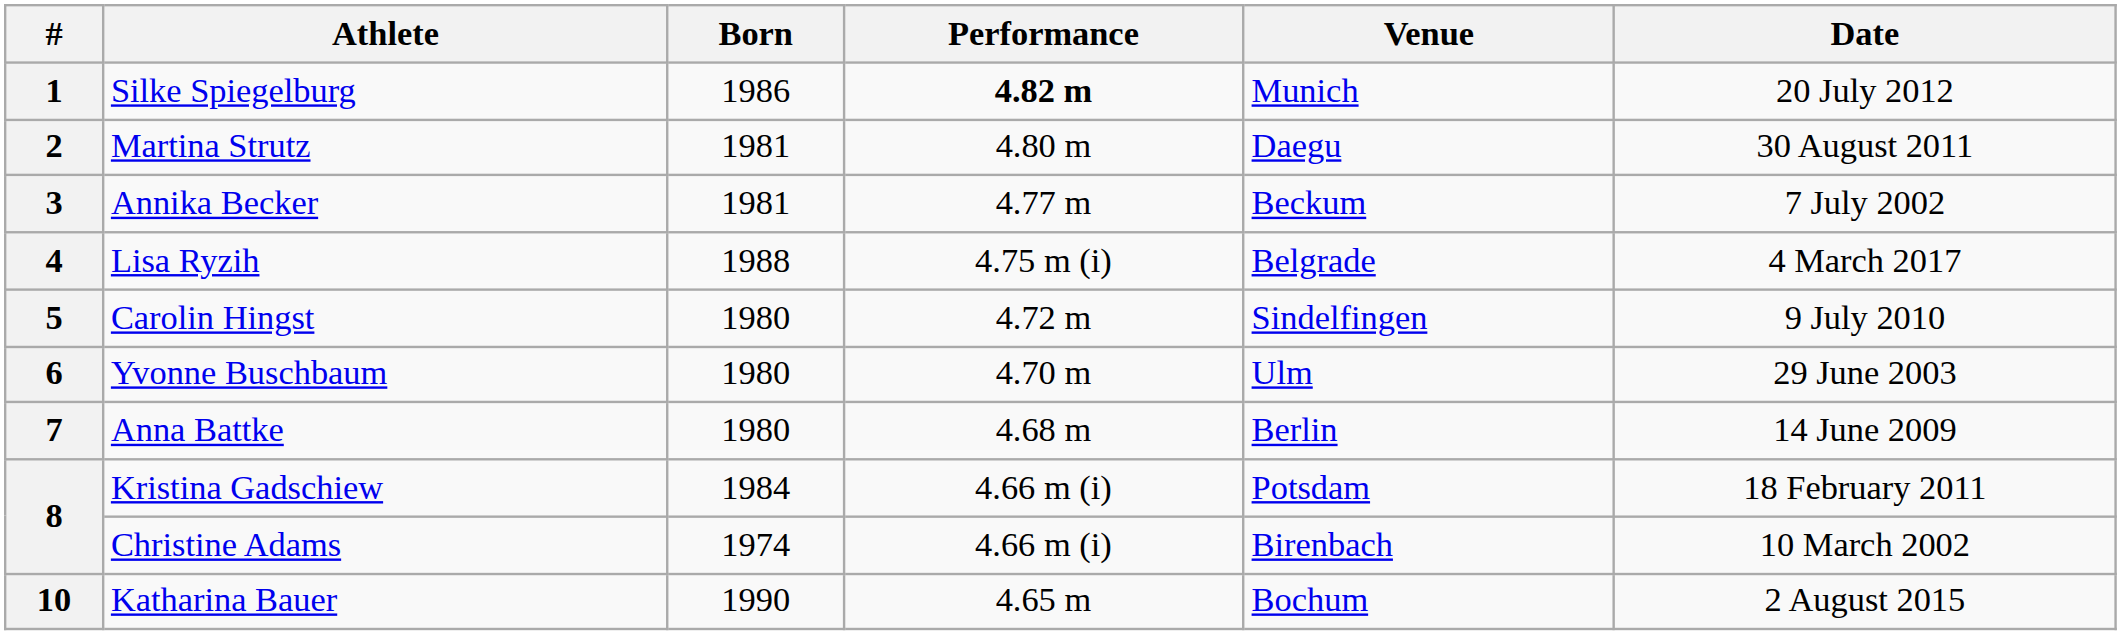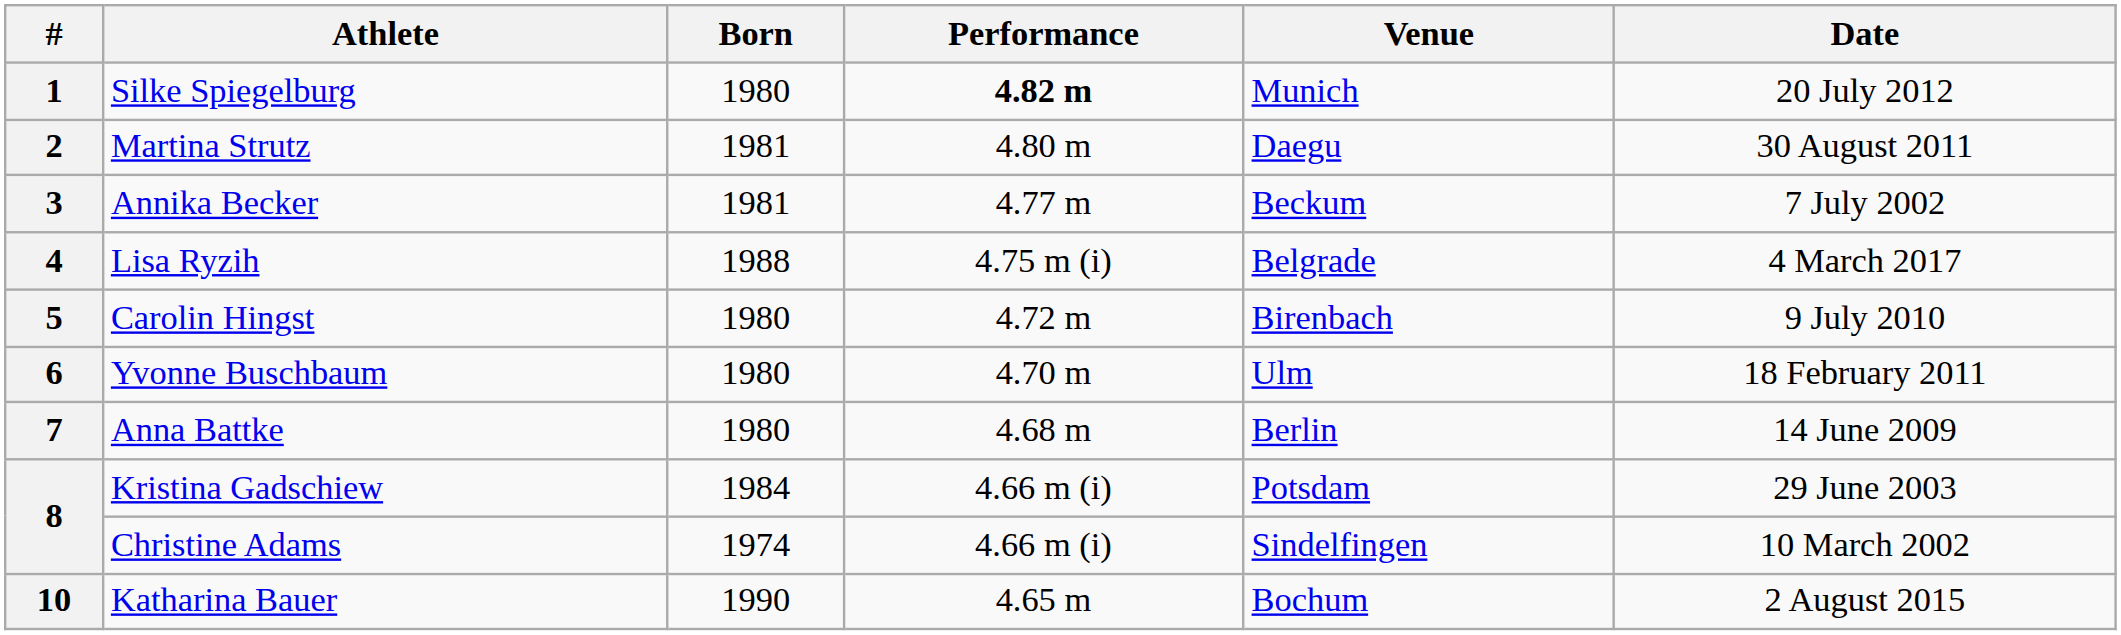1 | Born: 1986 -> 1980
5 | Venue: Sindelfingen -> Birenbach
6 | Date: 29 June 2003 -> 18 February 2011
8 / Kristina Gadschiew | Date: 18 February 2011 -> 29 June 2003
8 / Christine Adams | Venue: Birenbach -> Sindelfingen
